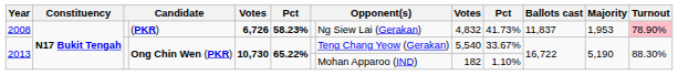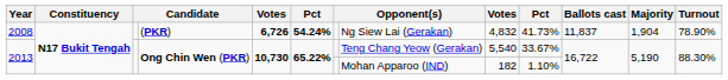2008 | column 6: 58.23% -> 54.24%
2008 | Majority: 1,953 -> 1,904
2008 | Turnout: pink background -> no background
